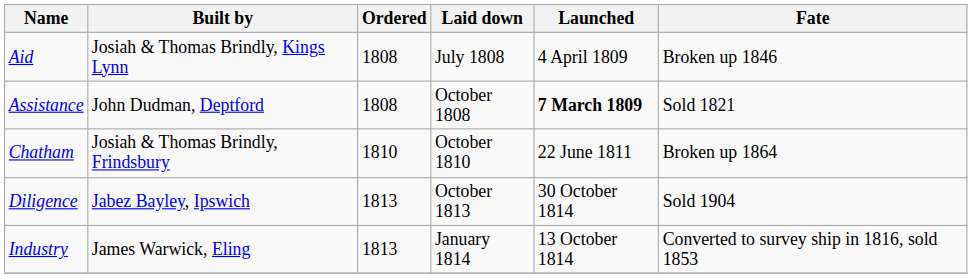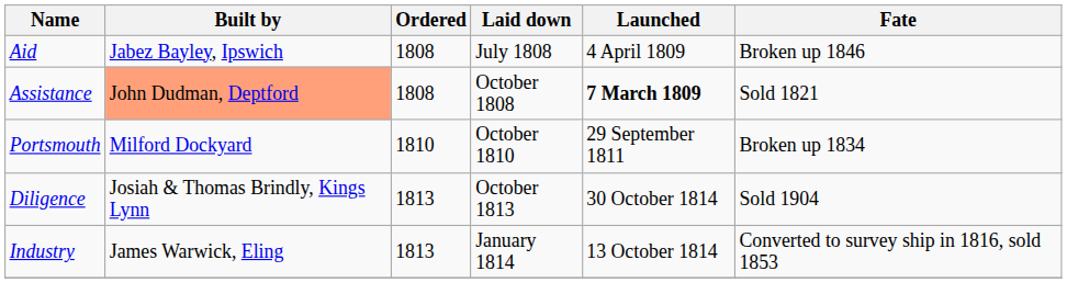Aid | Built by: Josiah & Thomas Brindly, Kings Lynn -> Jabez Bayley, Ipswich
Assistance | Built by: no background -> lightsalmon background
- row: Chatham | Josiah & Thomas Brindly, Frindsbury | 1810 | October 1810 | 22 June 1811 | Broken up 1864
+ row: Portsmouth | Milford Dockyard | 1810 | October 1810 | 29 September 1811 | Broken up 1834
Diligence | Built by: Jabez Bayley, Ipswich -> Josiah & Thomas Brindly, Kings Lynn
